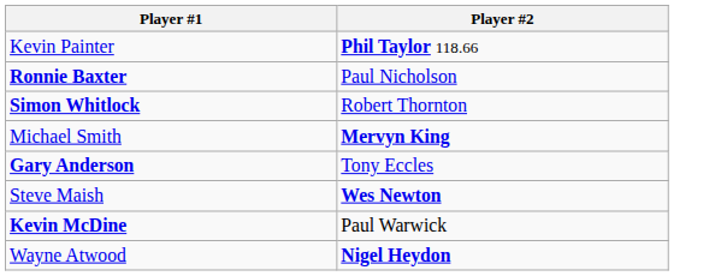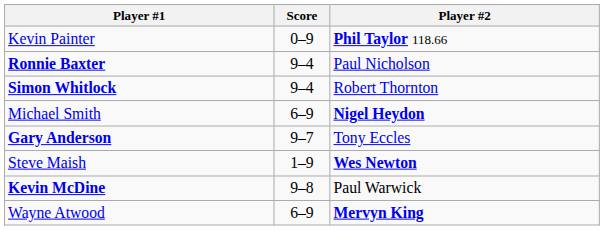+ column: Score | 0–9 | 9–4 | 9–4 | 6–9 | 9–7 | 1–9 | 9–8 | 6–9
Michael Smith | Player #2: Mervyn King -> Nigel Heydon
Wayne Atwood | Player #2: Nigel Heydon -> Mervyn King
